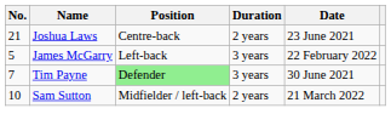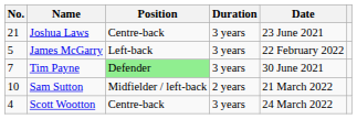Joshua Laws | Duration: 2 years -> 3 years
+ row: 4 | Scott Wootton | Centre-back | 3 years | 24 March 2022
